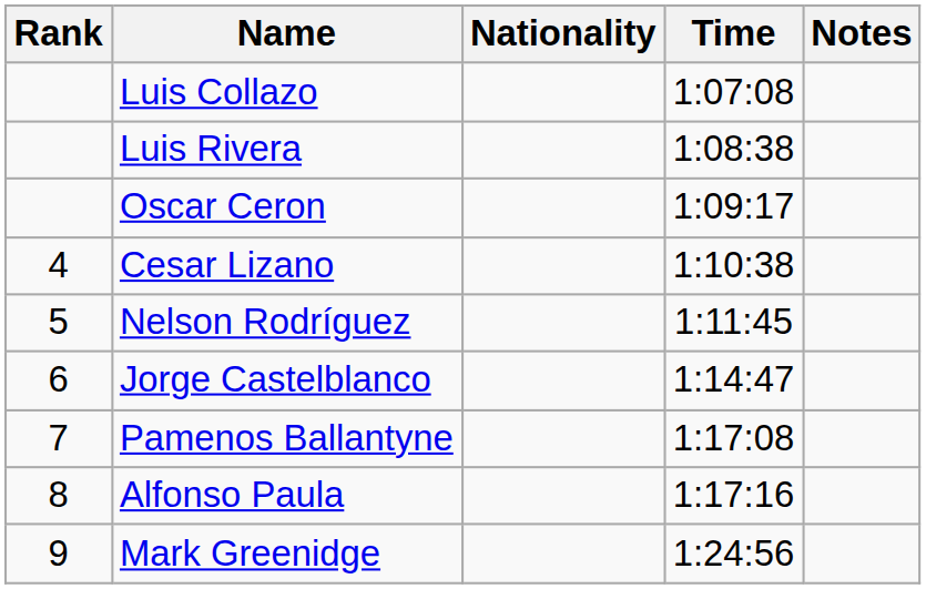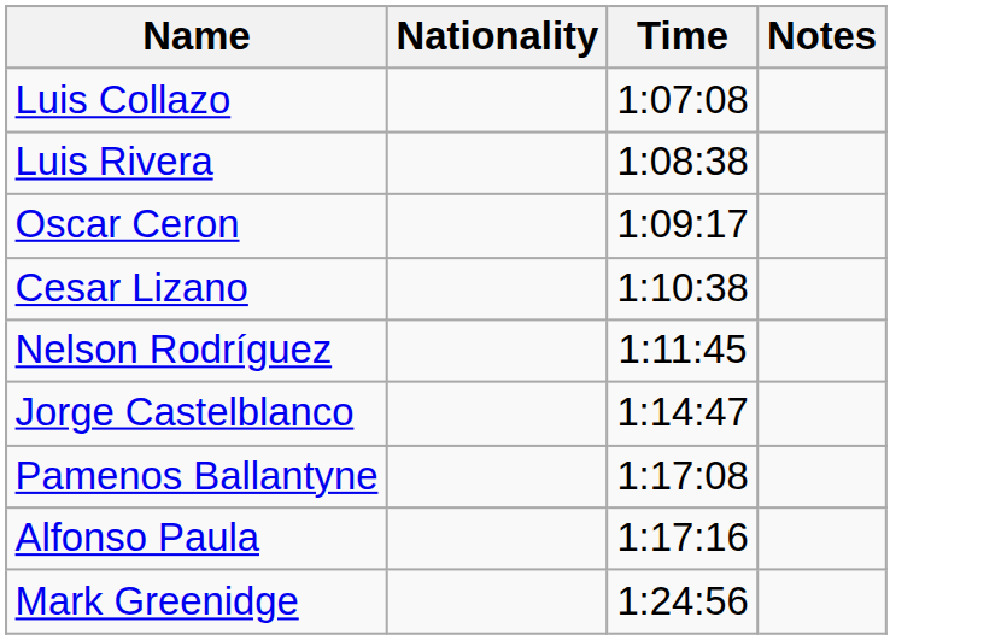- column: Rank | 4 | 5 | 6 | 7 | 8 | 9
